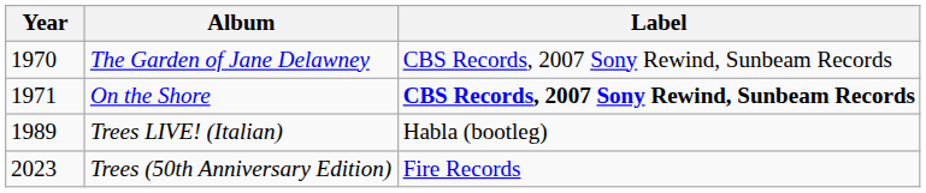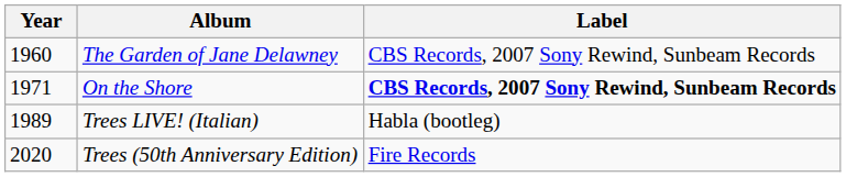The Garden of Jane Delawney | Year: 1970 -> 1960
Trees (50th Anniversary Edition) | Year: 2023 -> 2020
